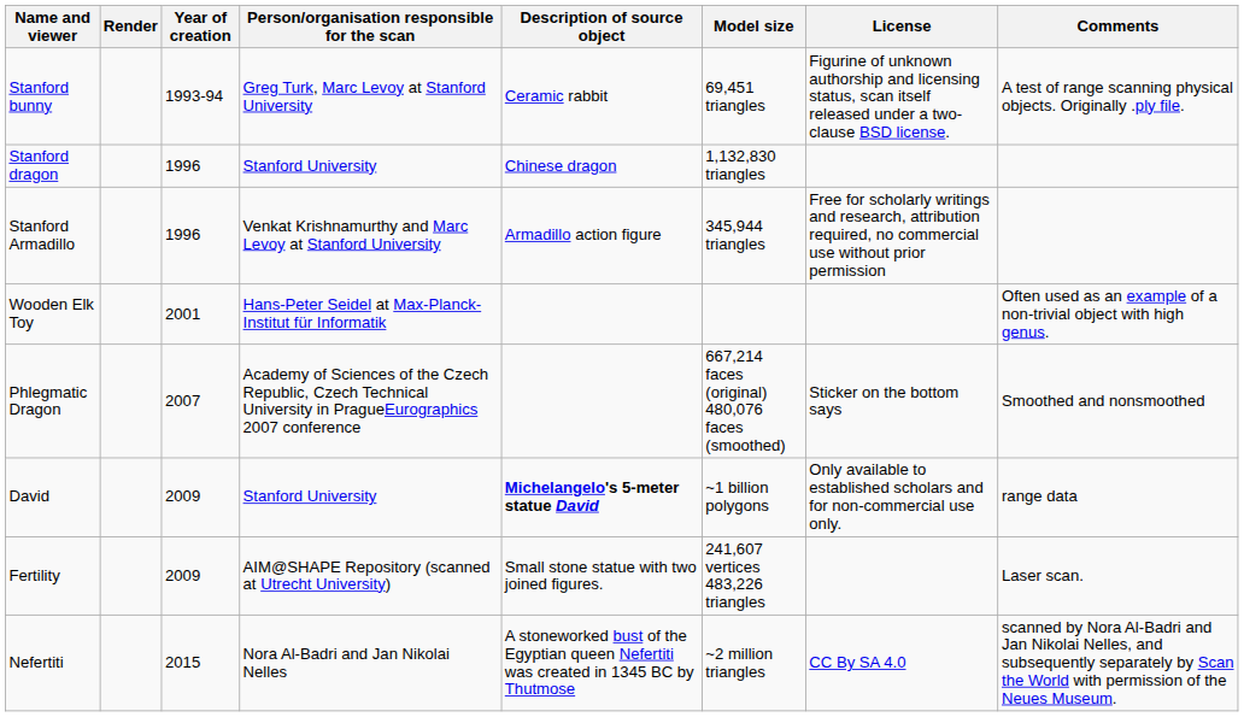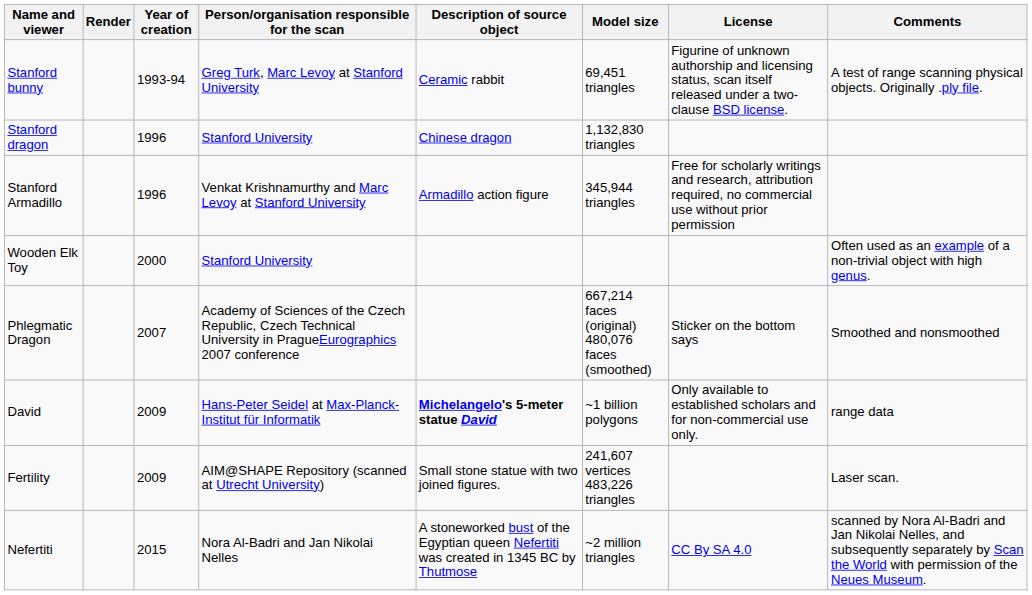Wooden Elk Toy | Year of creation: 2001 -> 2000
Wooden Elk Toy | Person/organisation responsible for the scan: Hans-Peter Seidel at Max-Planck-Institut für Informatik -> Stanford University
David | Person/organisation responsible for the scan: Stanford University -> Hans-Peter Seidel at Max-Planck-Institut für Informatik
